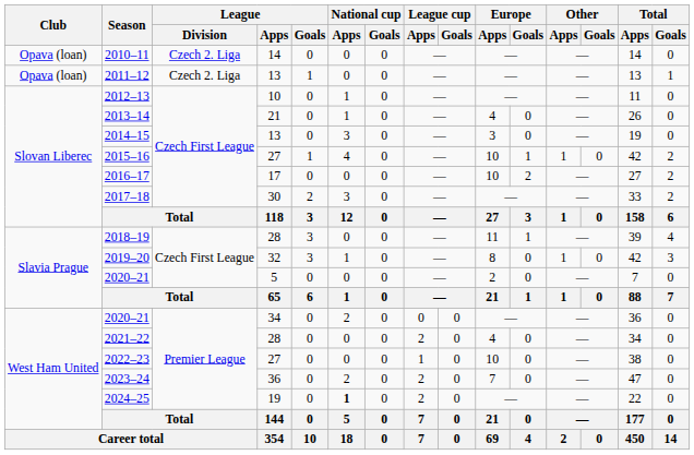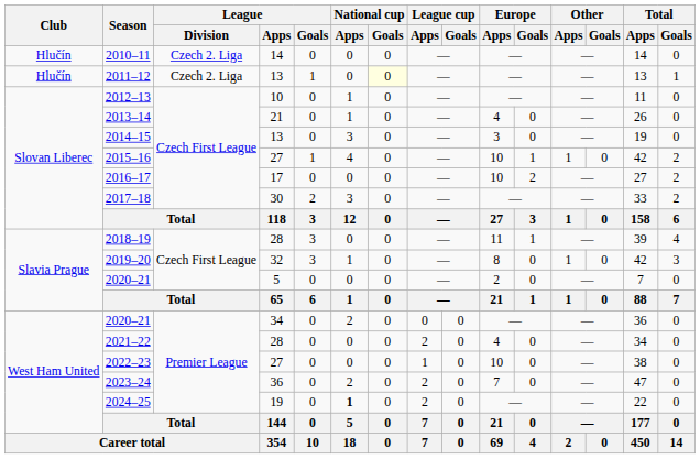2010–11 | Club: Opava (loan) -> Hlučín
2011–12 | Club: Opava (loan) -> Hlučín
2011–12 | National cup / Goals: no background -> lightyellow background
